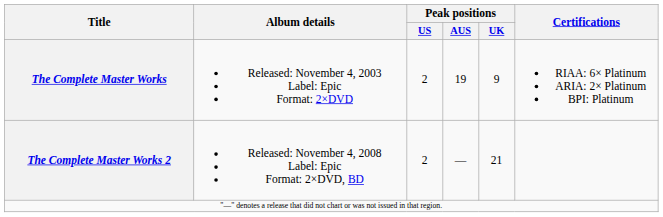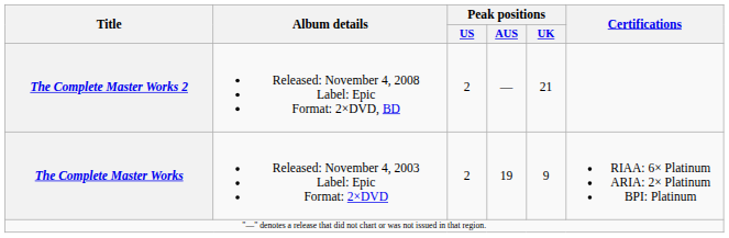rows swapped: The Complete Master Works <-> The Complete Master Works 2
